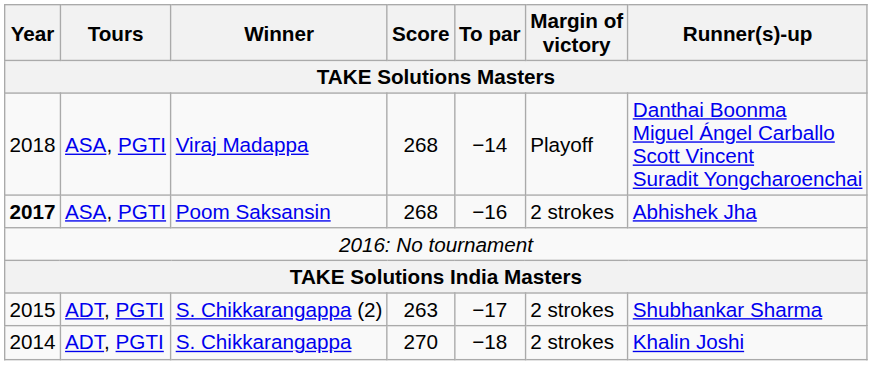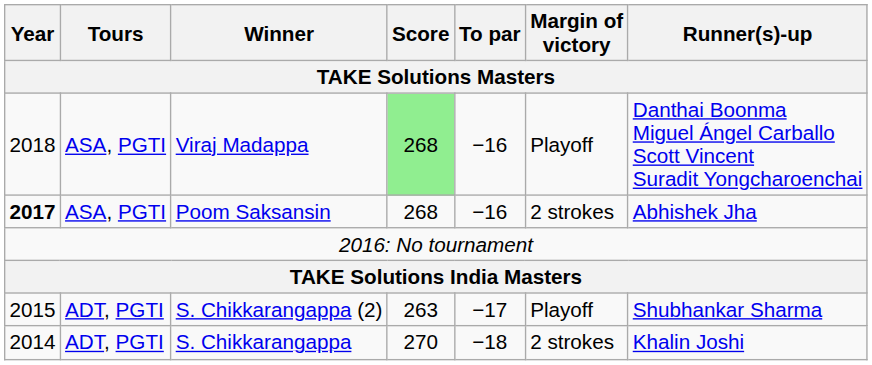Viraj Madappa | Score: no background -> lightgreen background
Viraj Madappa | To par: −14 -> −16
S. Chikkarangappa (2) | Margin of victory: 2 strokes -> Playoff
